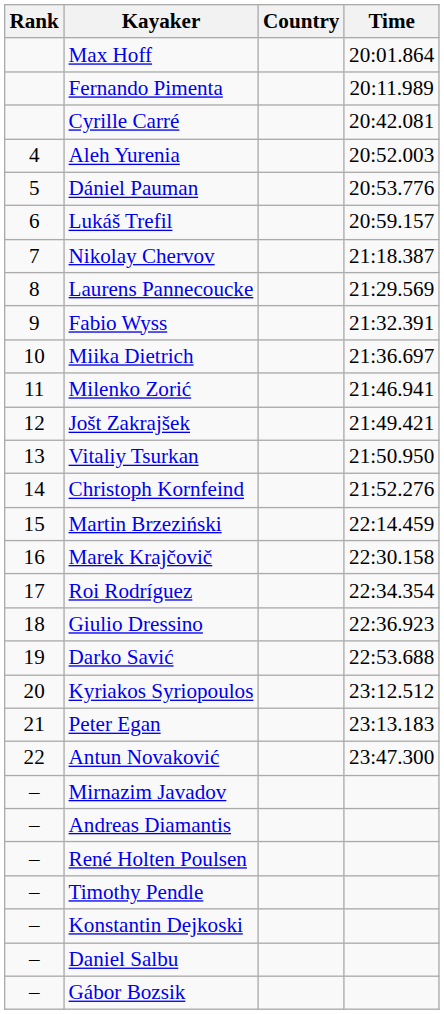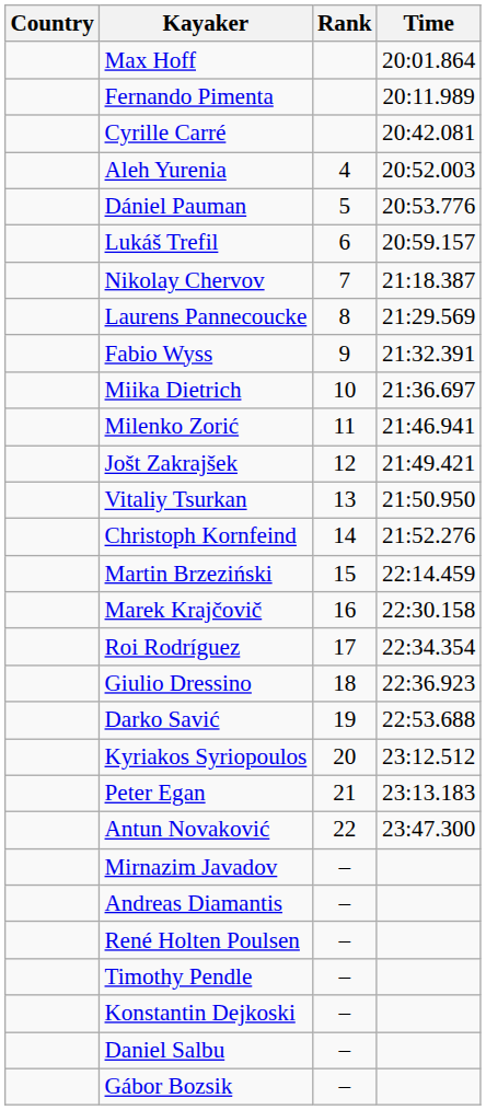columns swapped: Rank <-> Country
